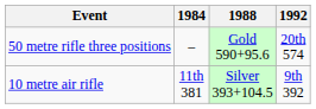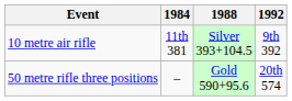rows swapped: 10 metre air rifle <-> 50 metre rifle three positions
